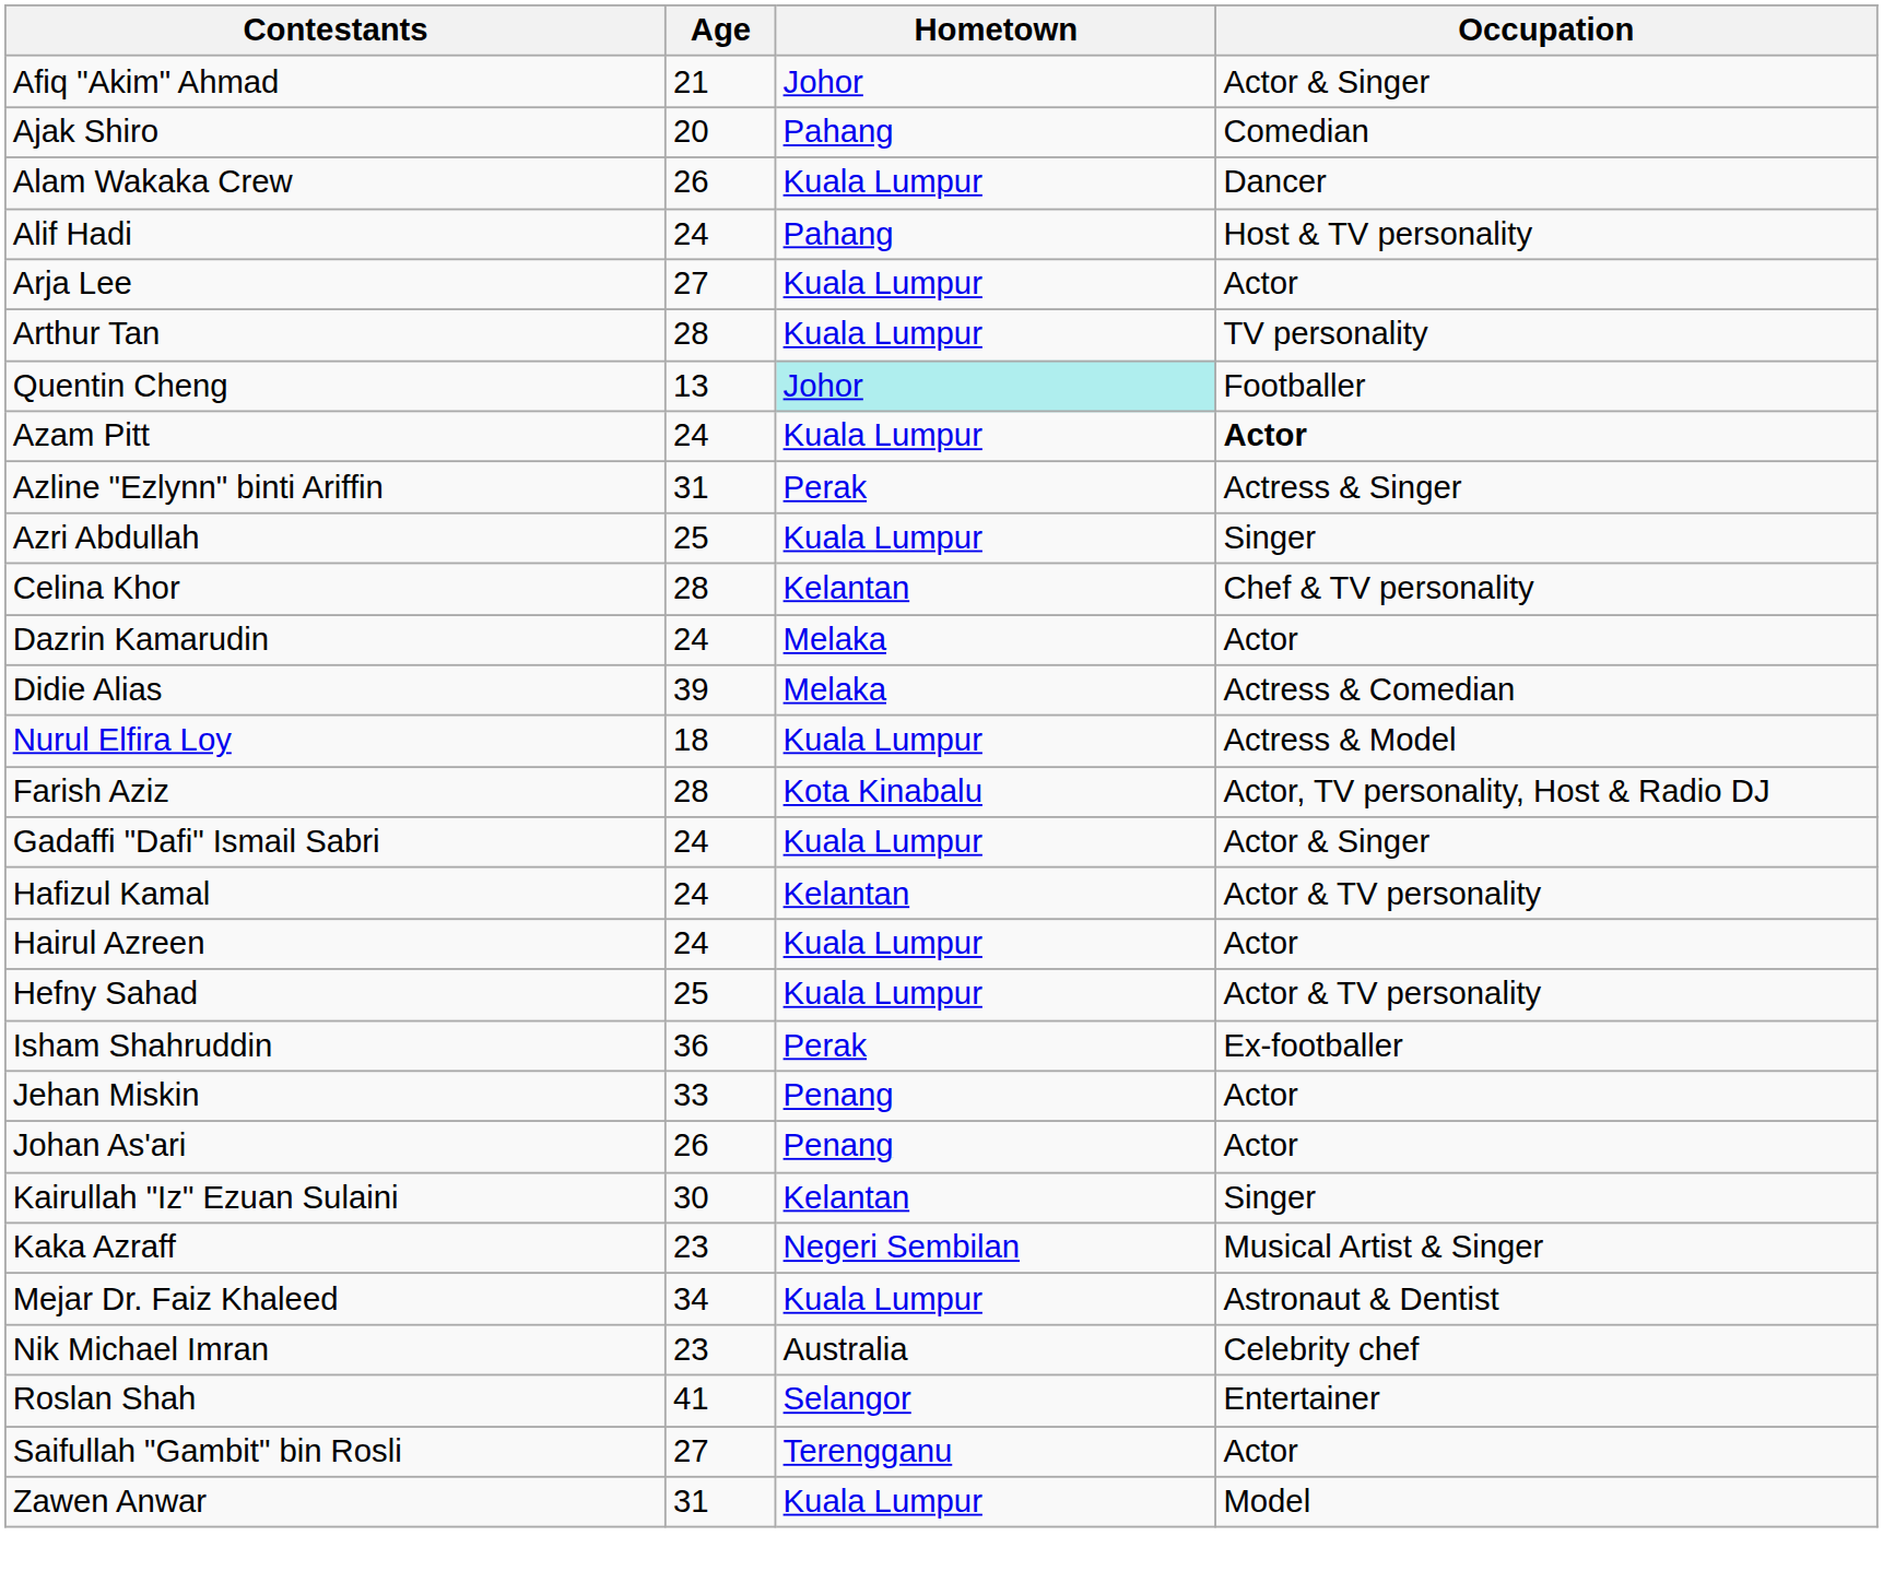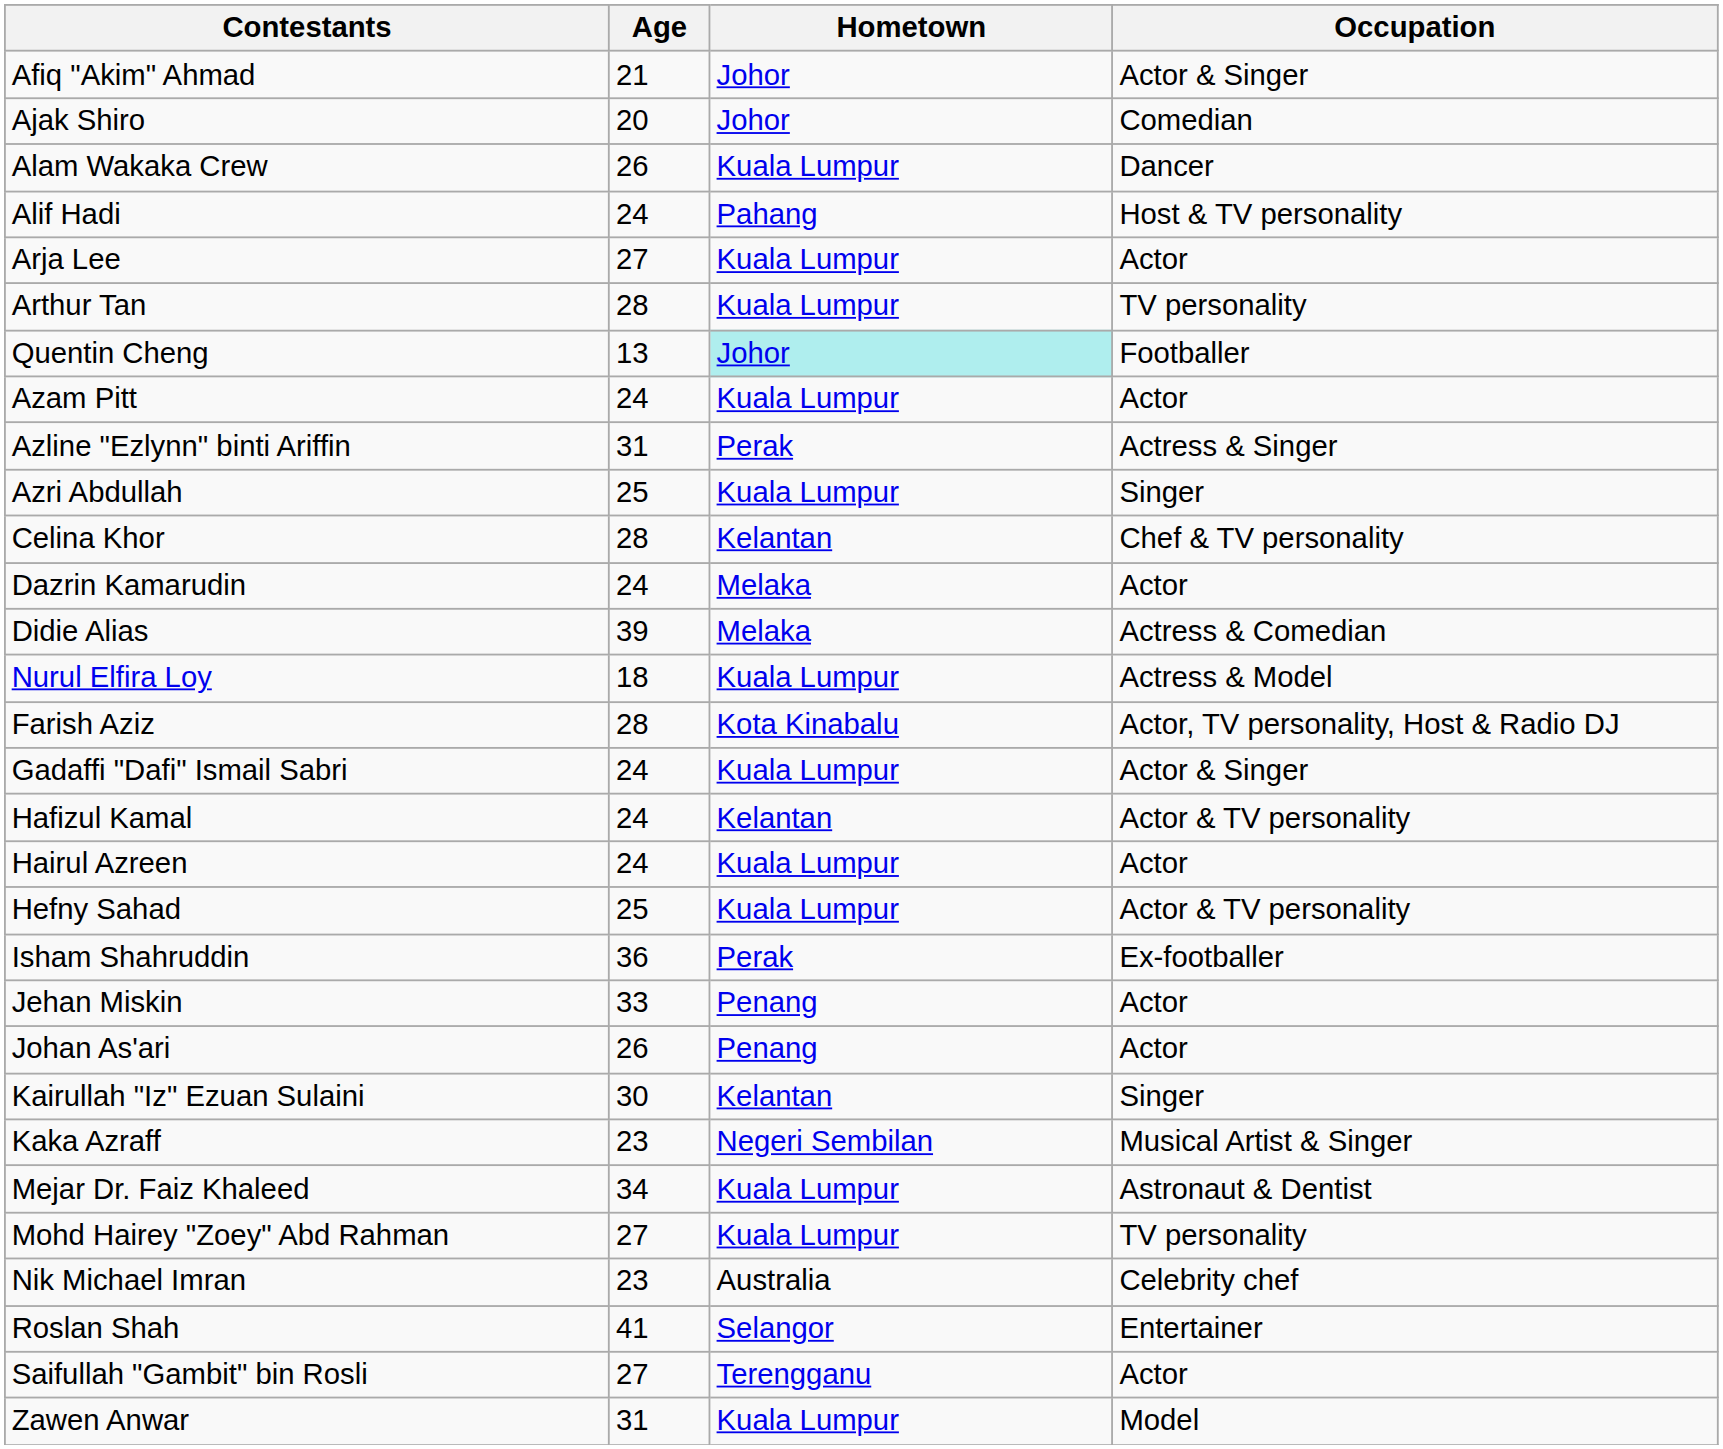Ajak Shiro | Hometown: Pahang -> Johor
Azam Pitt | Occupation: bold -> normal
+ row: Mohd Hairey "Zoey" Abd Rahman | 27 | Kuala Lumpur | TV personality
